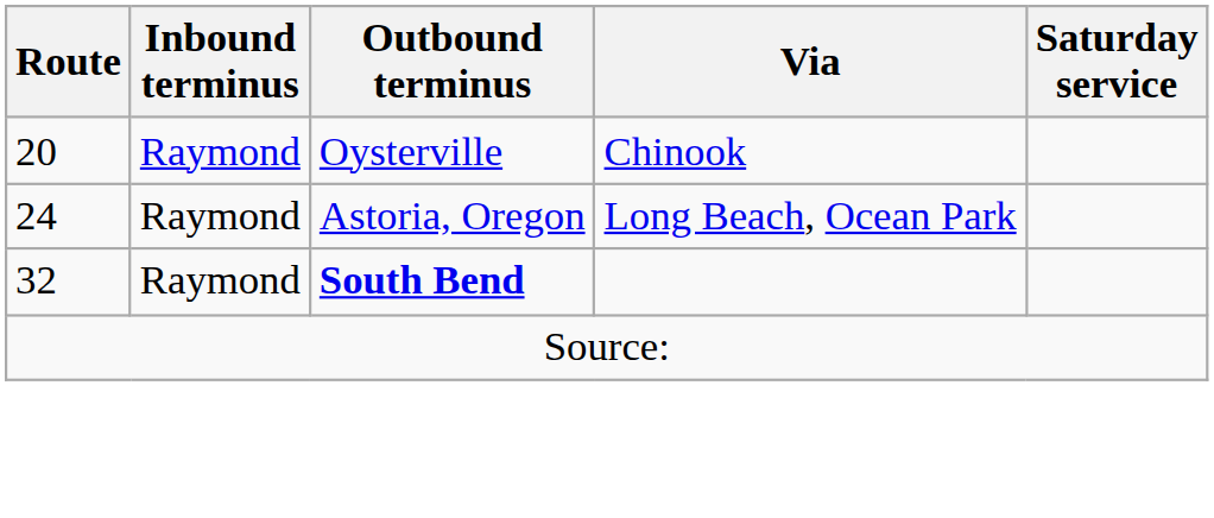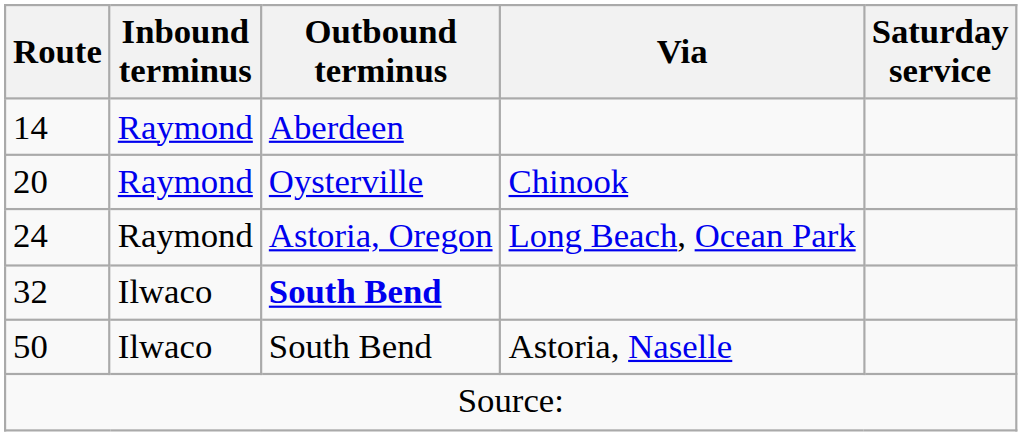+ row: 14 | Raymond | Aberdeen
32 | Inbound terminus: Raymond -> Ilwaco
+ row: 50 | Ilwaco | South Bend | Astoria, Naselle
